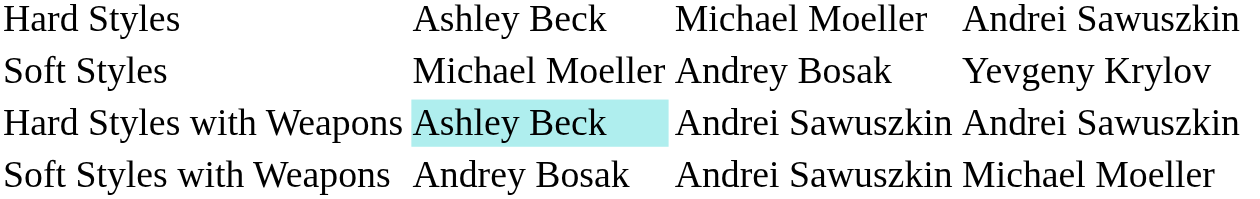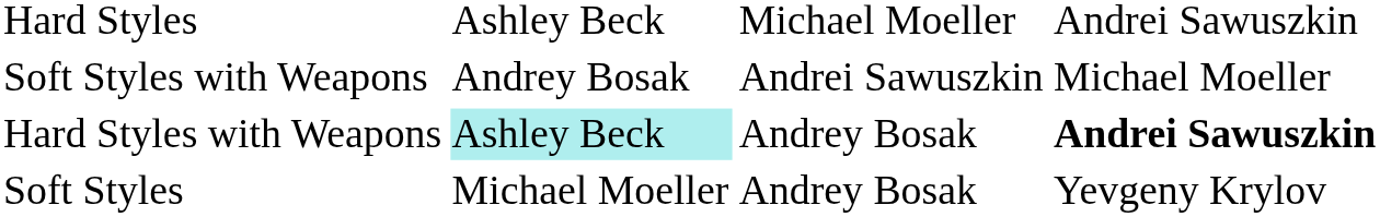rows swapped: Soft Styles <-> Soft Styles with Weapons
Hard Styles with Weapons | column 3: Andrei Sawuszkin -> Andrey Bosak
Hard Styles with Weapons | column 4: normal -> bold
